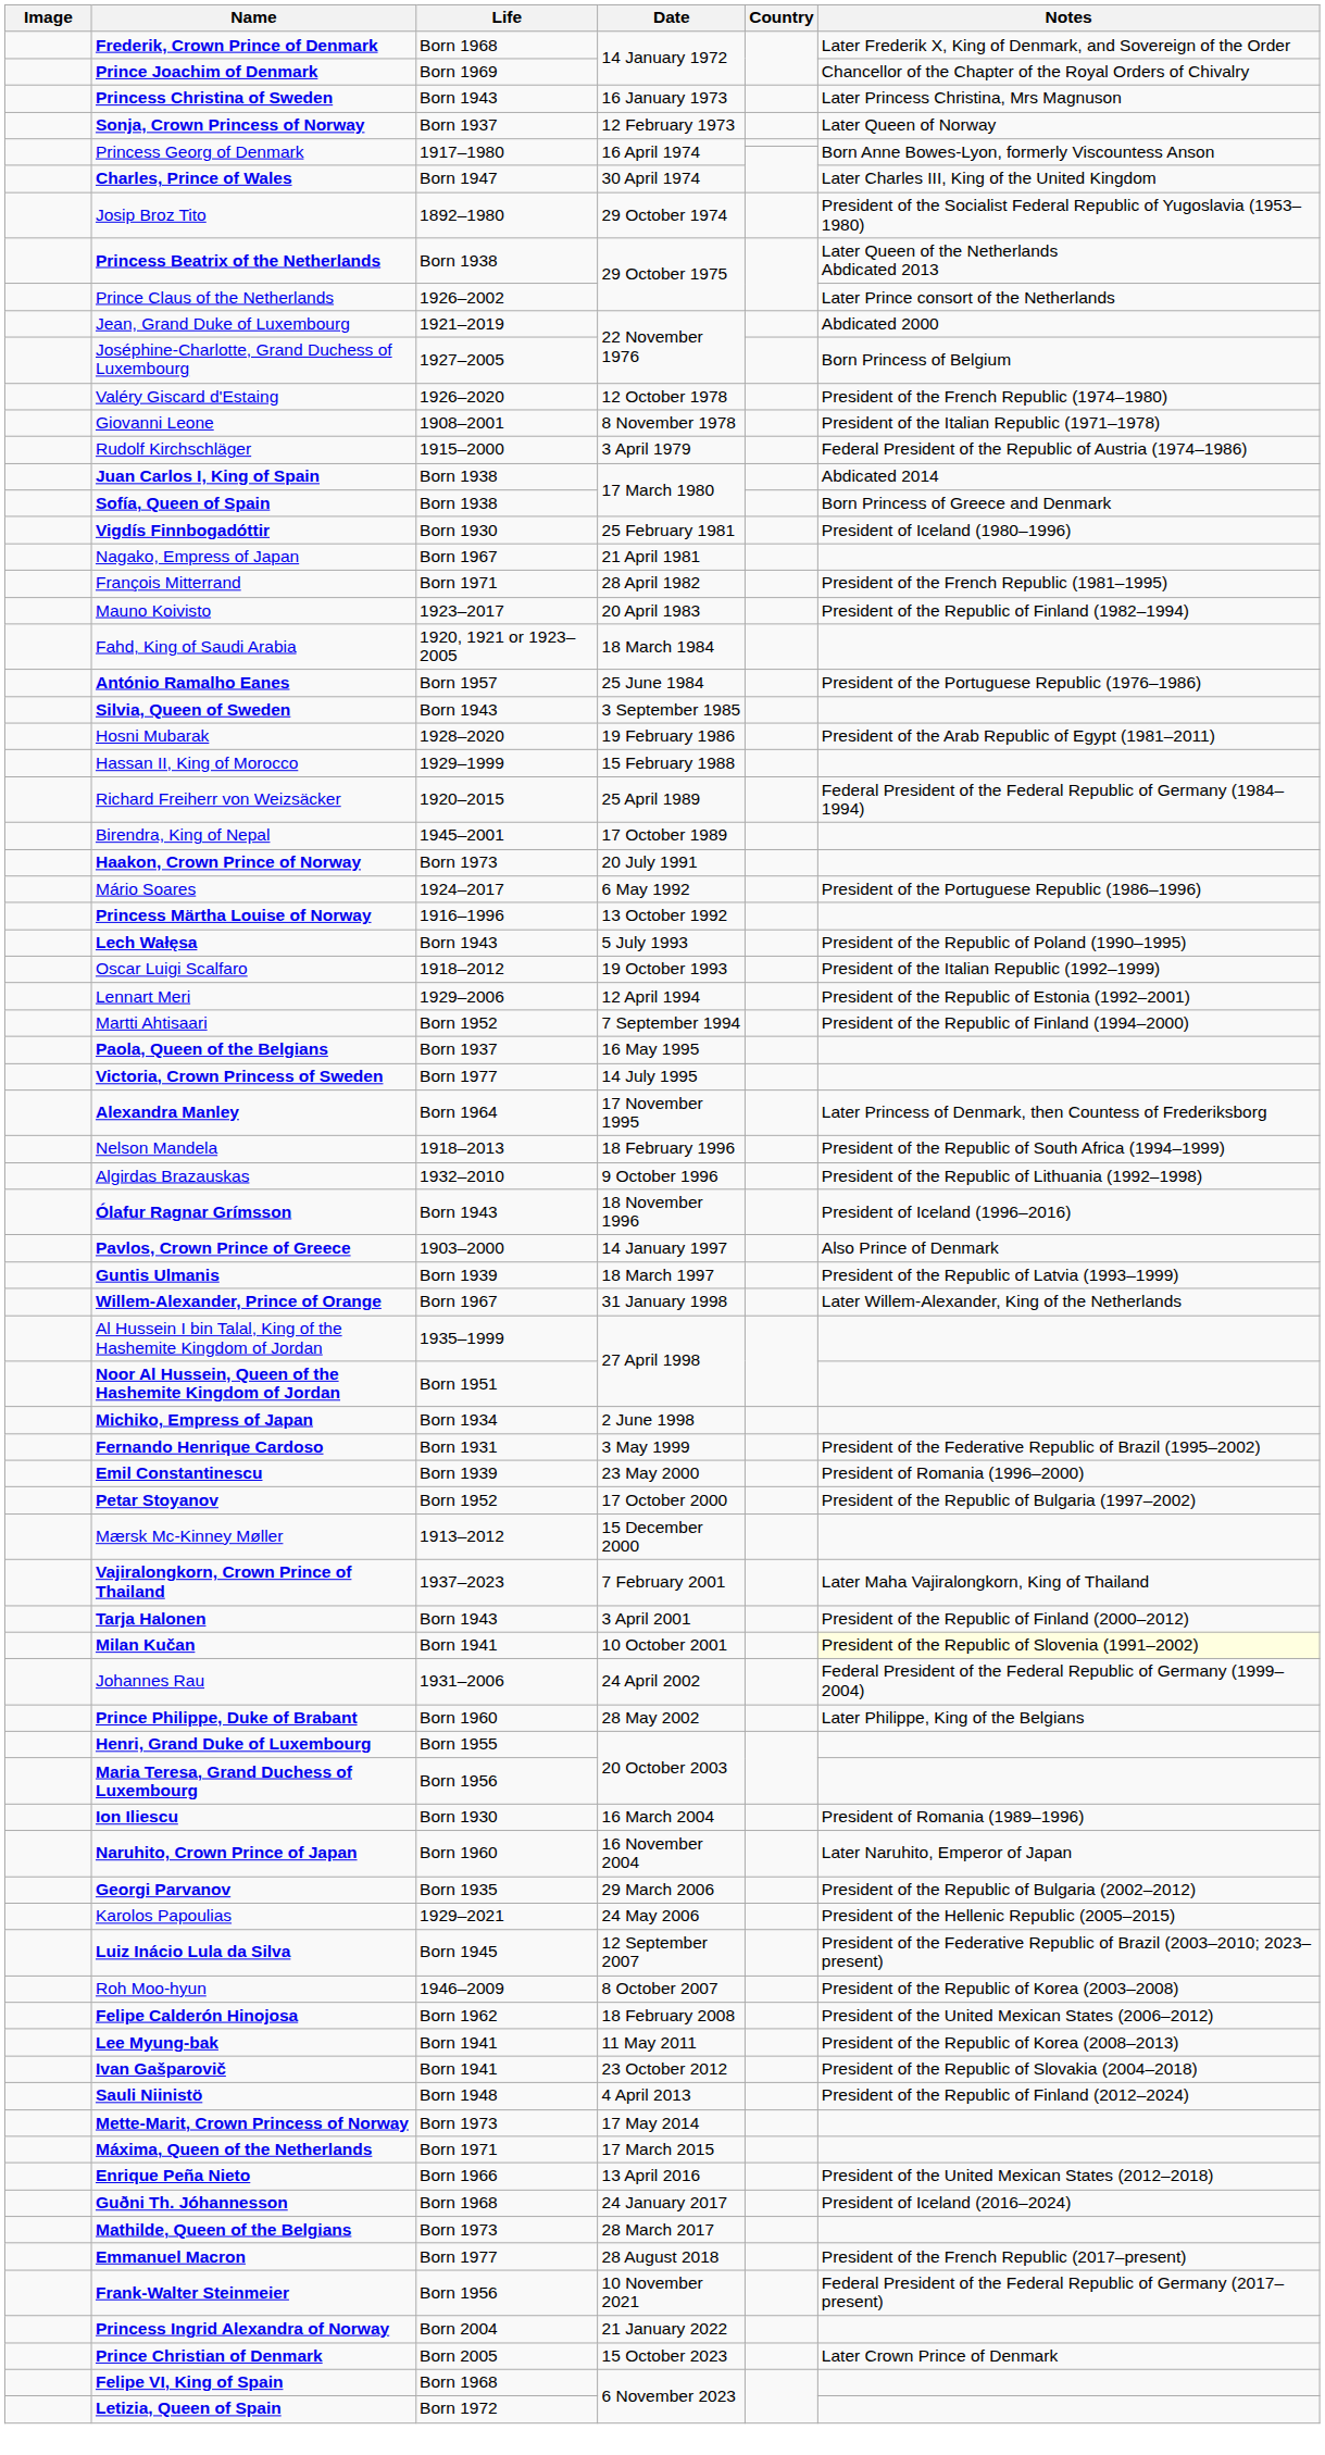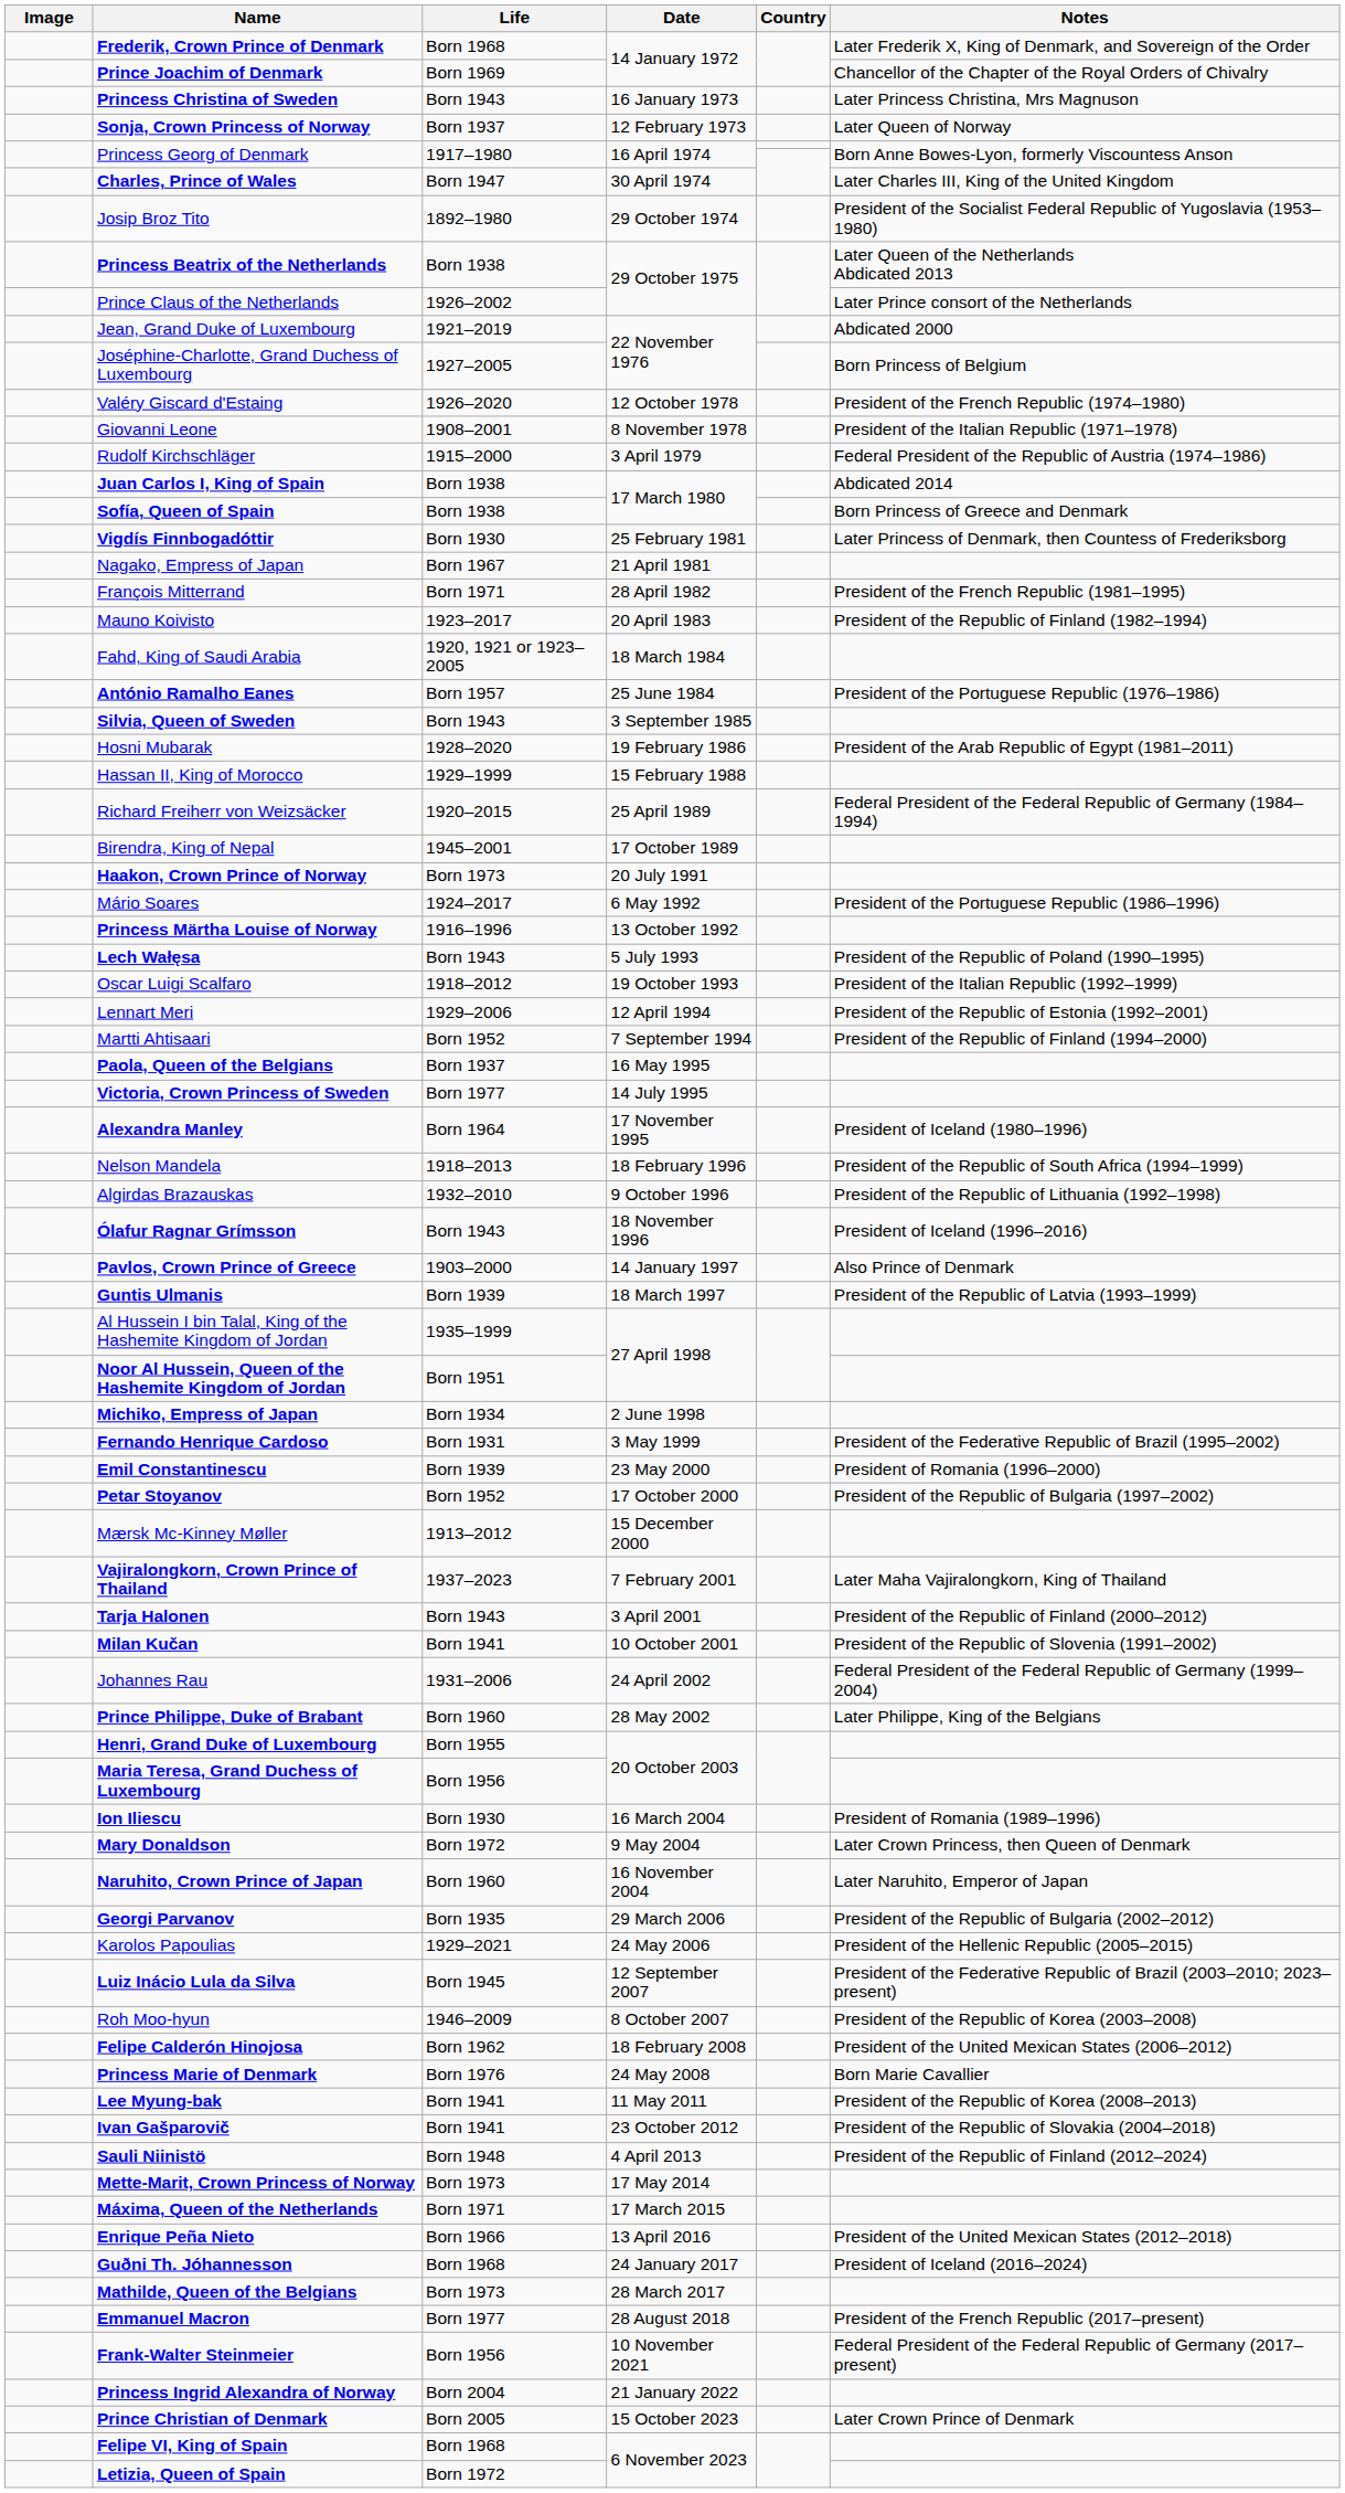Vigdís Finnbogadóttir | Notes: President of Iceland (1980–1996) -> Later Princess of Denmark, then Countess of Frederiksborg
Alexandra Manley | Notes: Later Princess of Denmark, then Countess of Frederiksborg -> President of Iceland (1980–1996)
- row: Willem-Alexander, Prince of Orange | Born 1967 | 31 January 1998 | Later Willem-Alexander, King of the Netherlands
Milan Kučan | Notes: lightyellow background -> no background
+ row: Mary Donaldson | Born 1972 | 9 May 2004 | Later Crown Princess, then Queen of Denmark
+ row: Princess Marie of Denmark | Born 1976 | 24 May 2008 | Born Marie Cavallier
